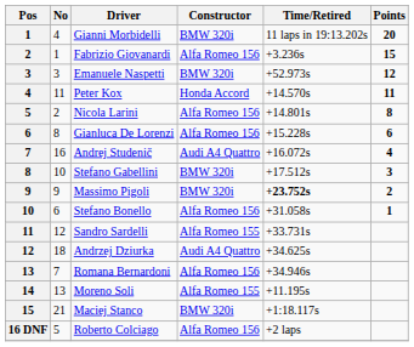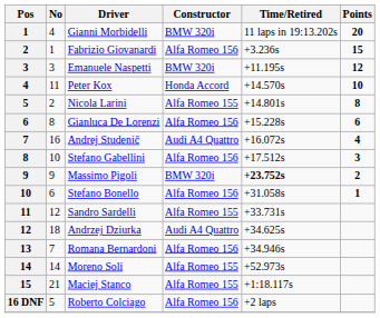Emanuele Naspetti | Time/Retired: +52.973s -> +11.195s
Peter Kox | Points: 11 -> 10
Nicola Larini | Constructor: Alfa Romeo 156 -> Alfa Romeo 155
Stefano Gabellini | Constructor: BMW 320i -> Alfa Romeo 156
Moreno Soli | No: 13 -> 14
Moreno Soli | Time/Retired: +11.195s -> +52.973s
Maciej Stanco | Constructor: BMW 320i -> Alfa Romeo 155
